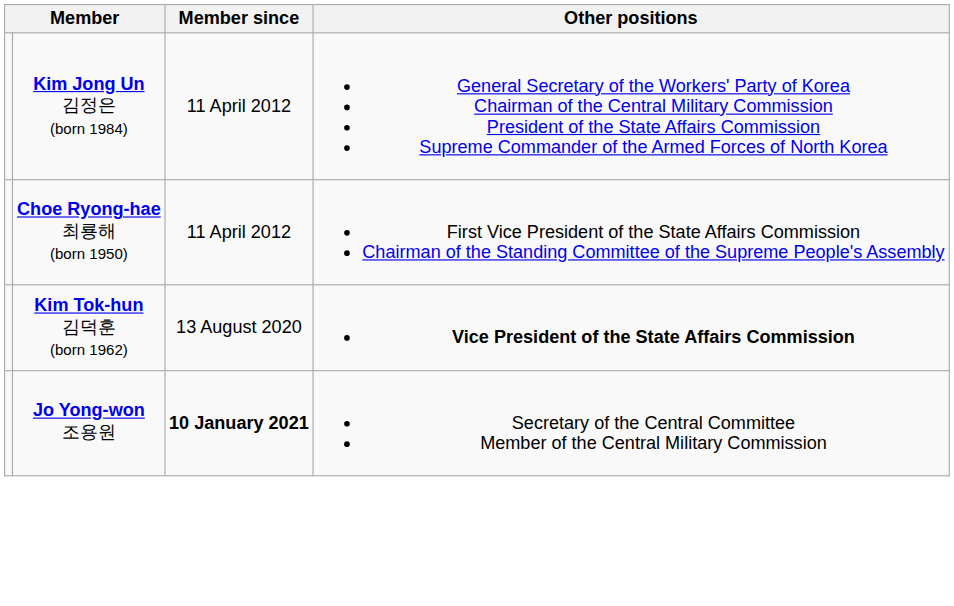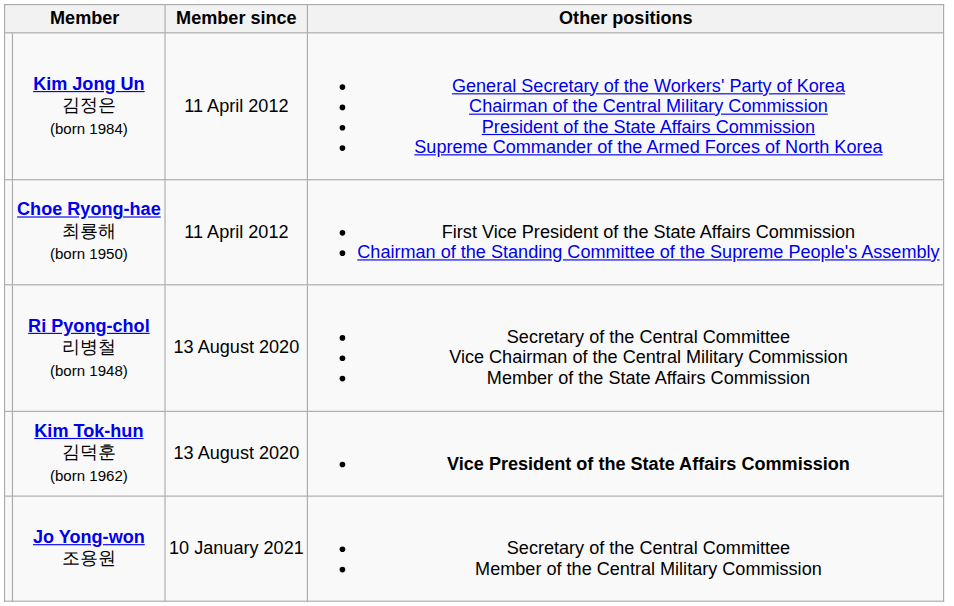+ row: Ri Pyong-chol 리병철 (born 1948) | 13 August 2020 | Secretary of the Central Committee Vice Chairman of the Central Military Commission Member of the State Affairs Commission
Jo Yong-won 조용원 | Member since: bold -> normal
